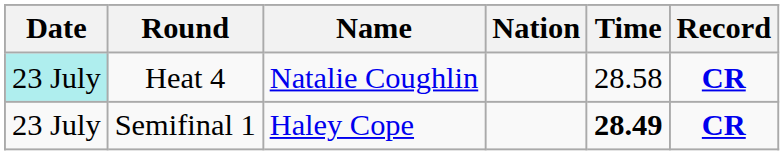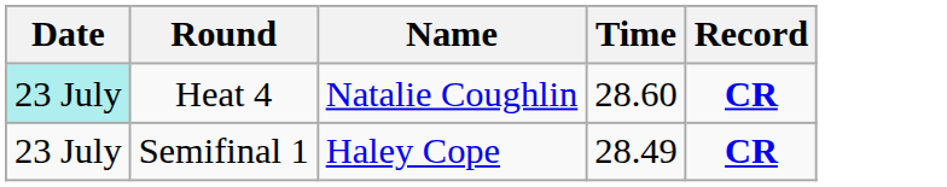- column: Nation
Heat 4 | Time: 28.58 -> 28.60
Semifinal 1 | Time: bold -> normal
